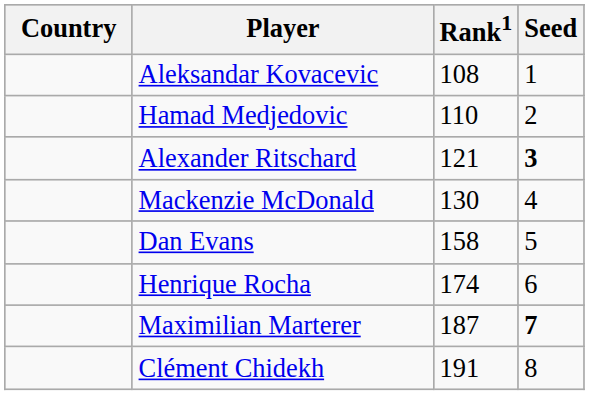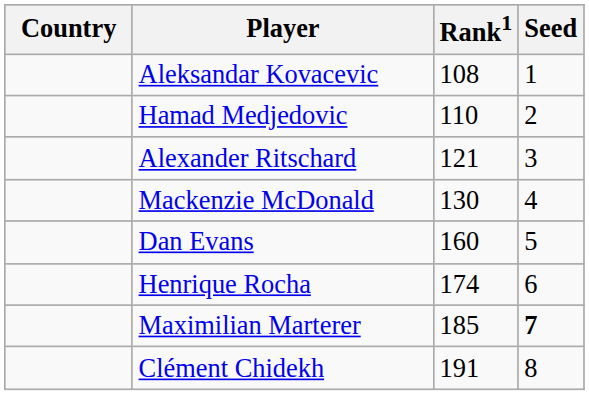Alexander Ritschard | Seed: bold -> normal
Dan Evans | Rank1: 158 -> 160
Maximilian Marterer | Rank1: 187 -> 185
